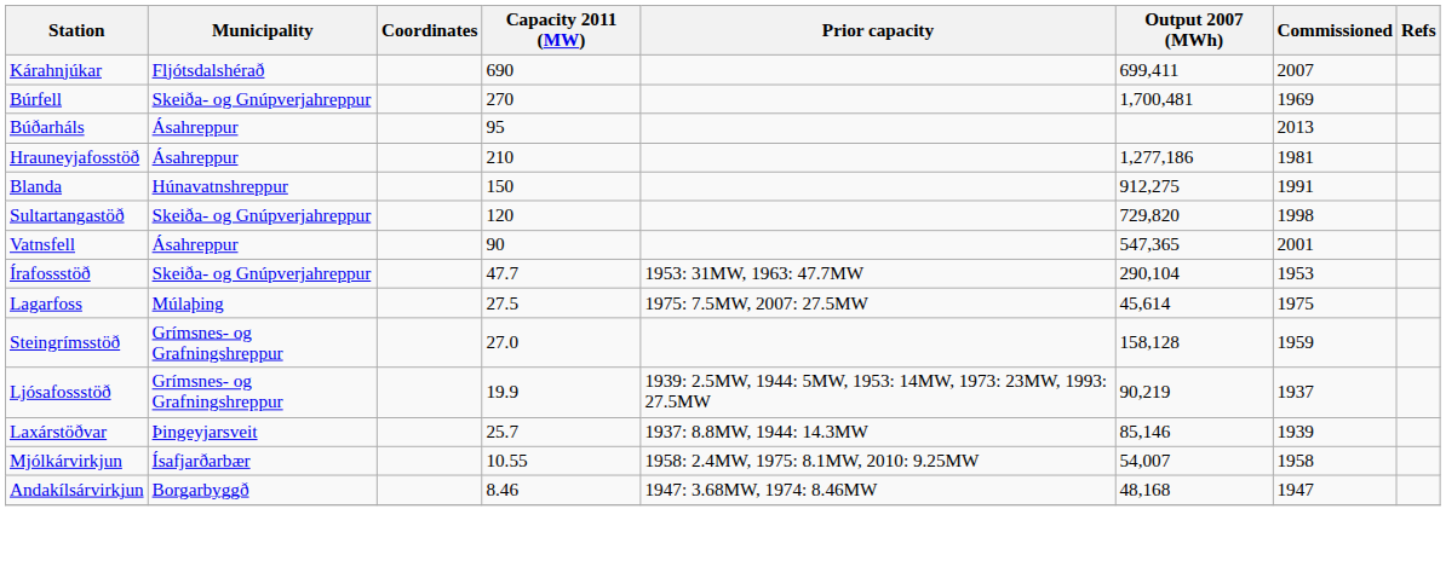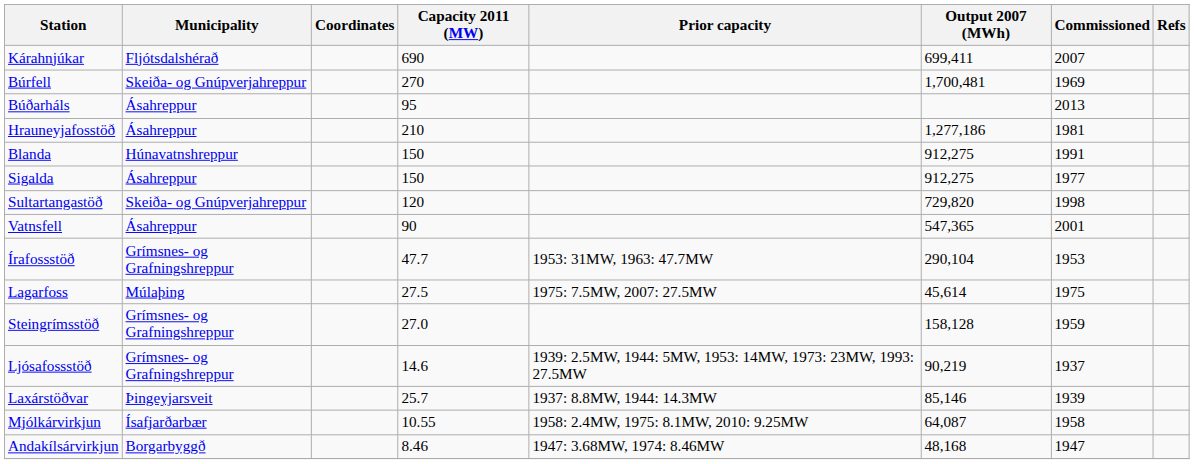+ row: Sigalda | Ásahreppur | 150 | 912,275 | 1977
Írafossstöð | Municipality: Skeiða- og Gnúpverjahreppur -> Grímsnes- og Grafningshreppur
Ljósafossstöð | Capacity 2011 (MW): 19.9 -> 14.6
Mjólkárvirkjun | Output 2007 (MWh): 54,007 -> 64,087
